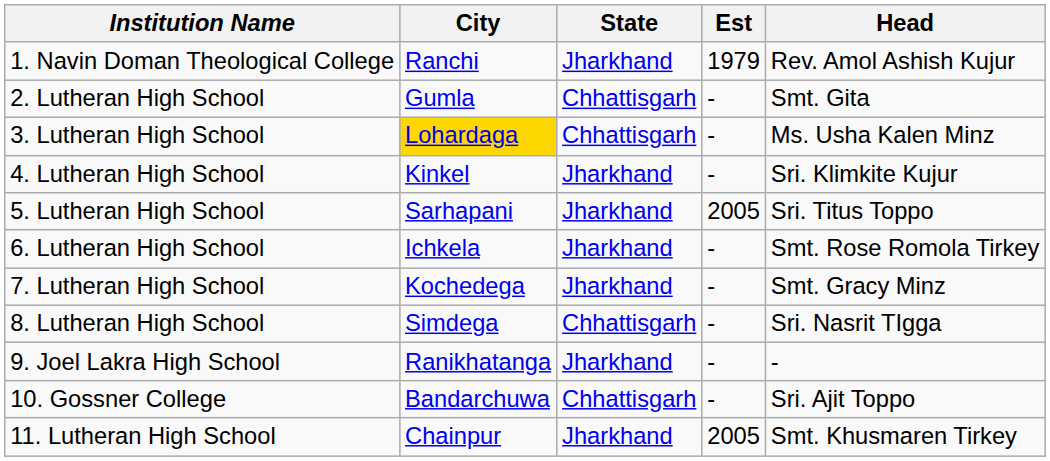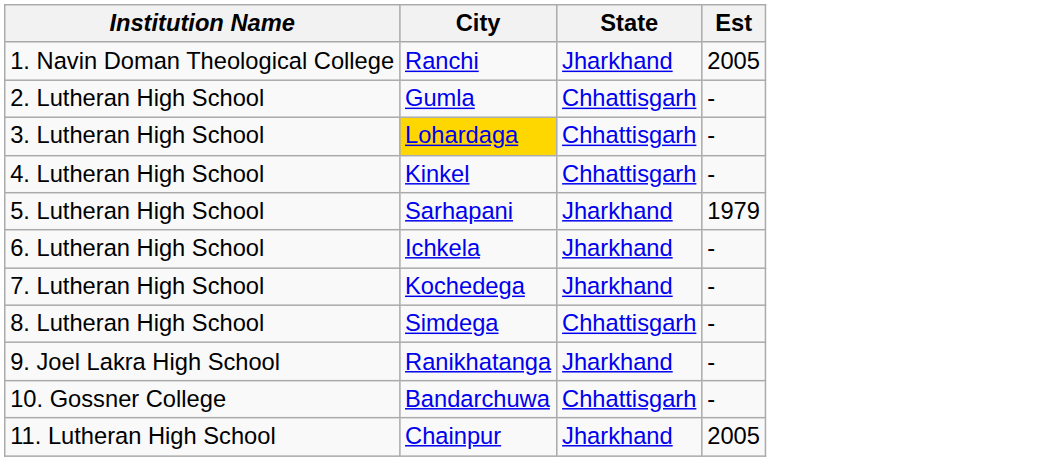- column: Head | Rev. Amol Ashish Kujur | Smt. Gita | Ms. Usha Kalen Minz | Sri. Klimkite Kujur | Sri. Titus Toppo | Smt. Rose Romola Tirkey | Smt. Gracy Minz | Sri. Nasrit TIgga | - | Sri. Ajit Toppo | Smt. Khusmaren Tirkey
1. Navin Doman Theological College | Est: 1979 -> 2005
4. Lutheran High School | State: Jharkhand -> Chhattisgarh
5. Lutheran High School | Est: 2005 -> 1979
